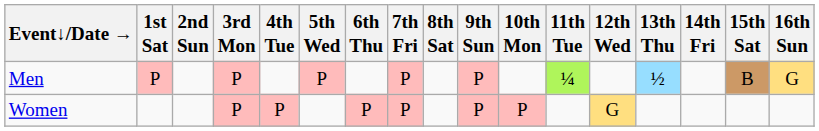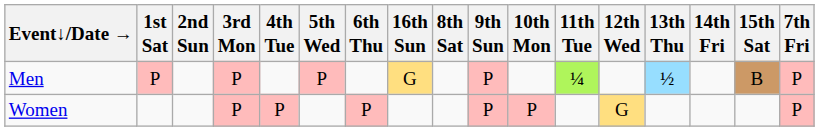columns swapped: 7th Fri <-> 16th Sun
